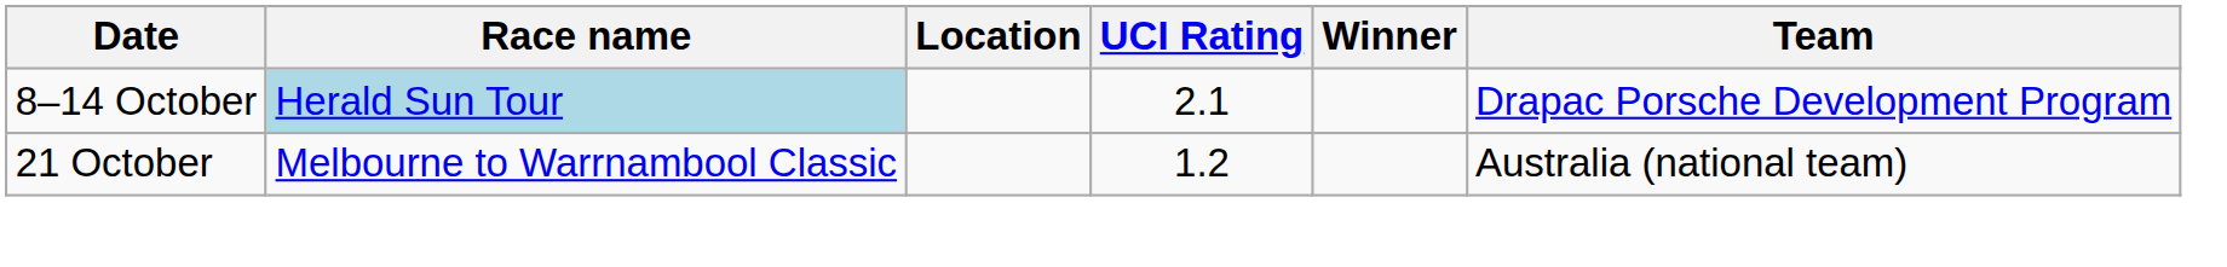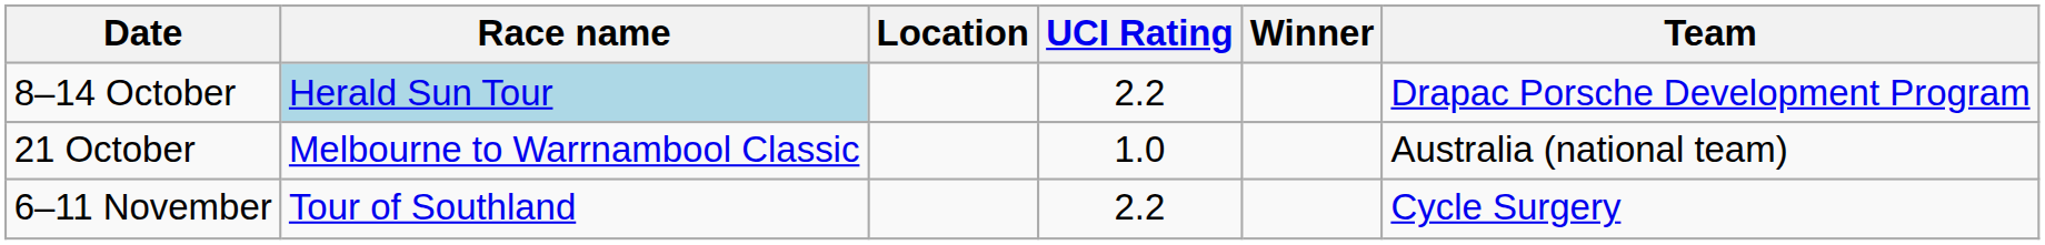8–14 October | UCI Rating: 2.1 -> 2.2
21 October | UCI Rating: 1.2 -> 1.0
+ row: 6–11 November | Tour of Southland | 2.2 | Cycle Surgery
